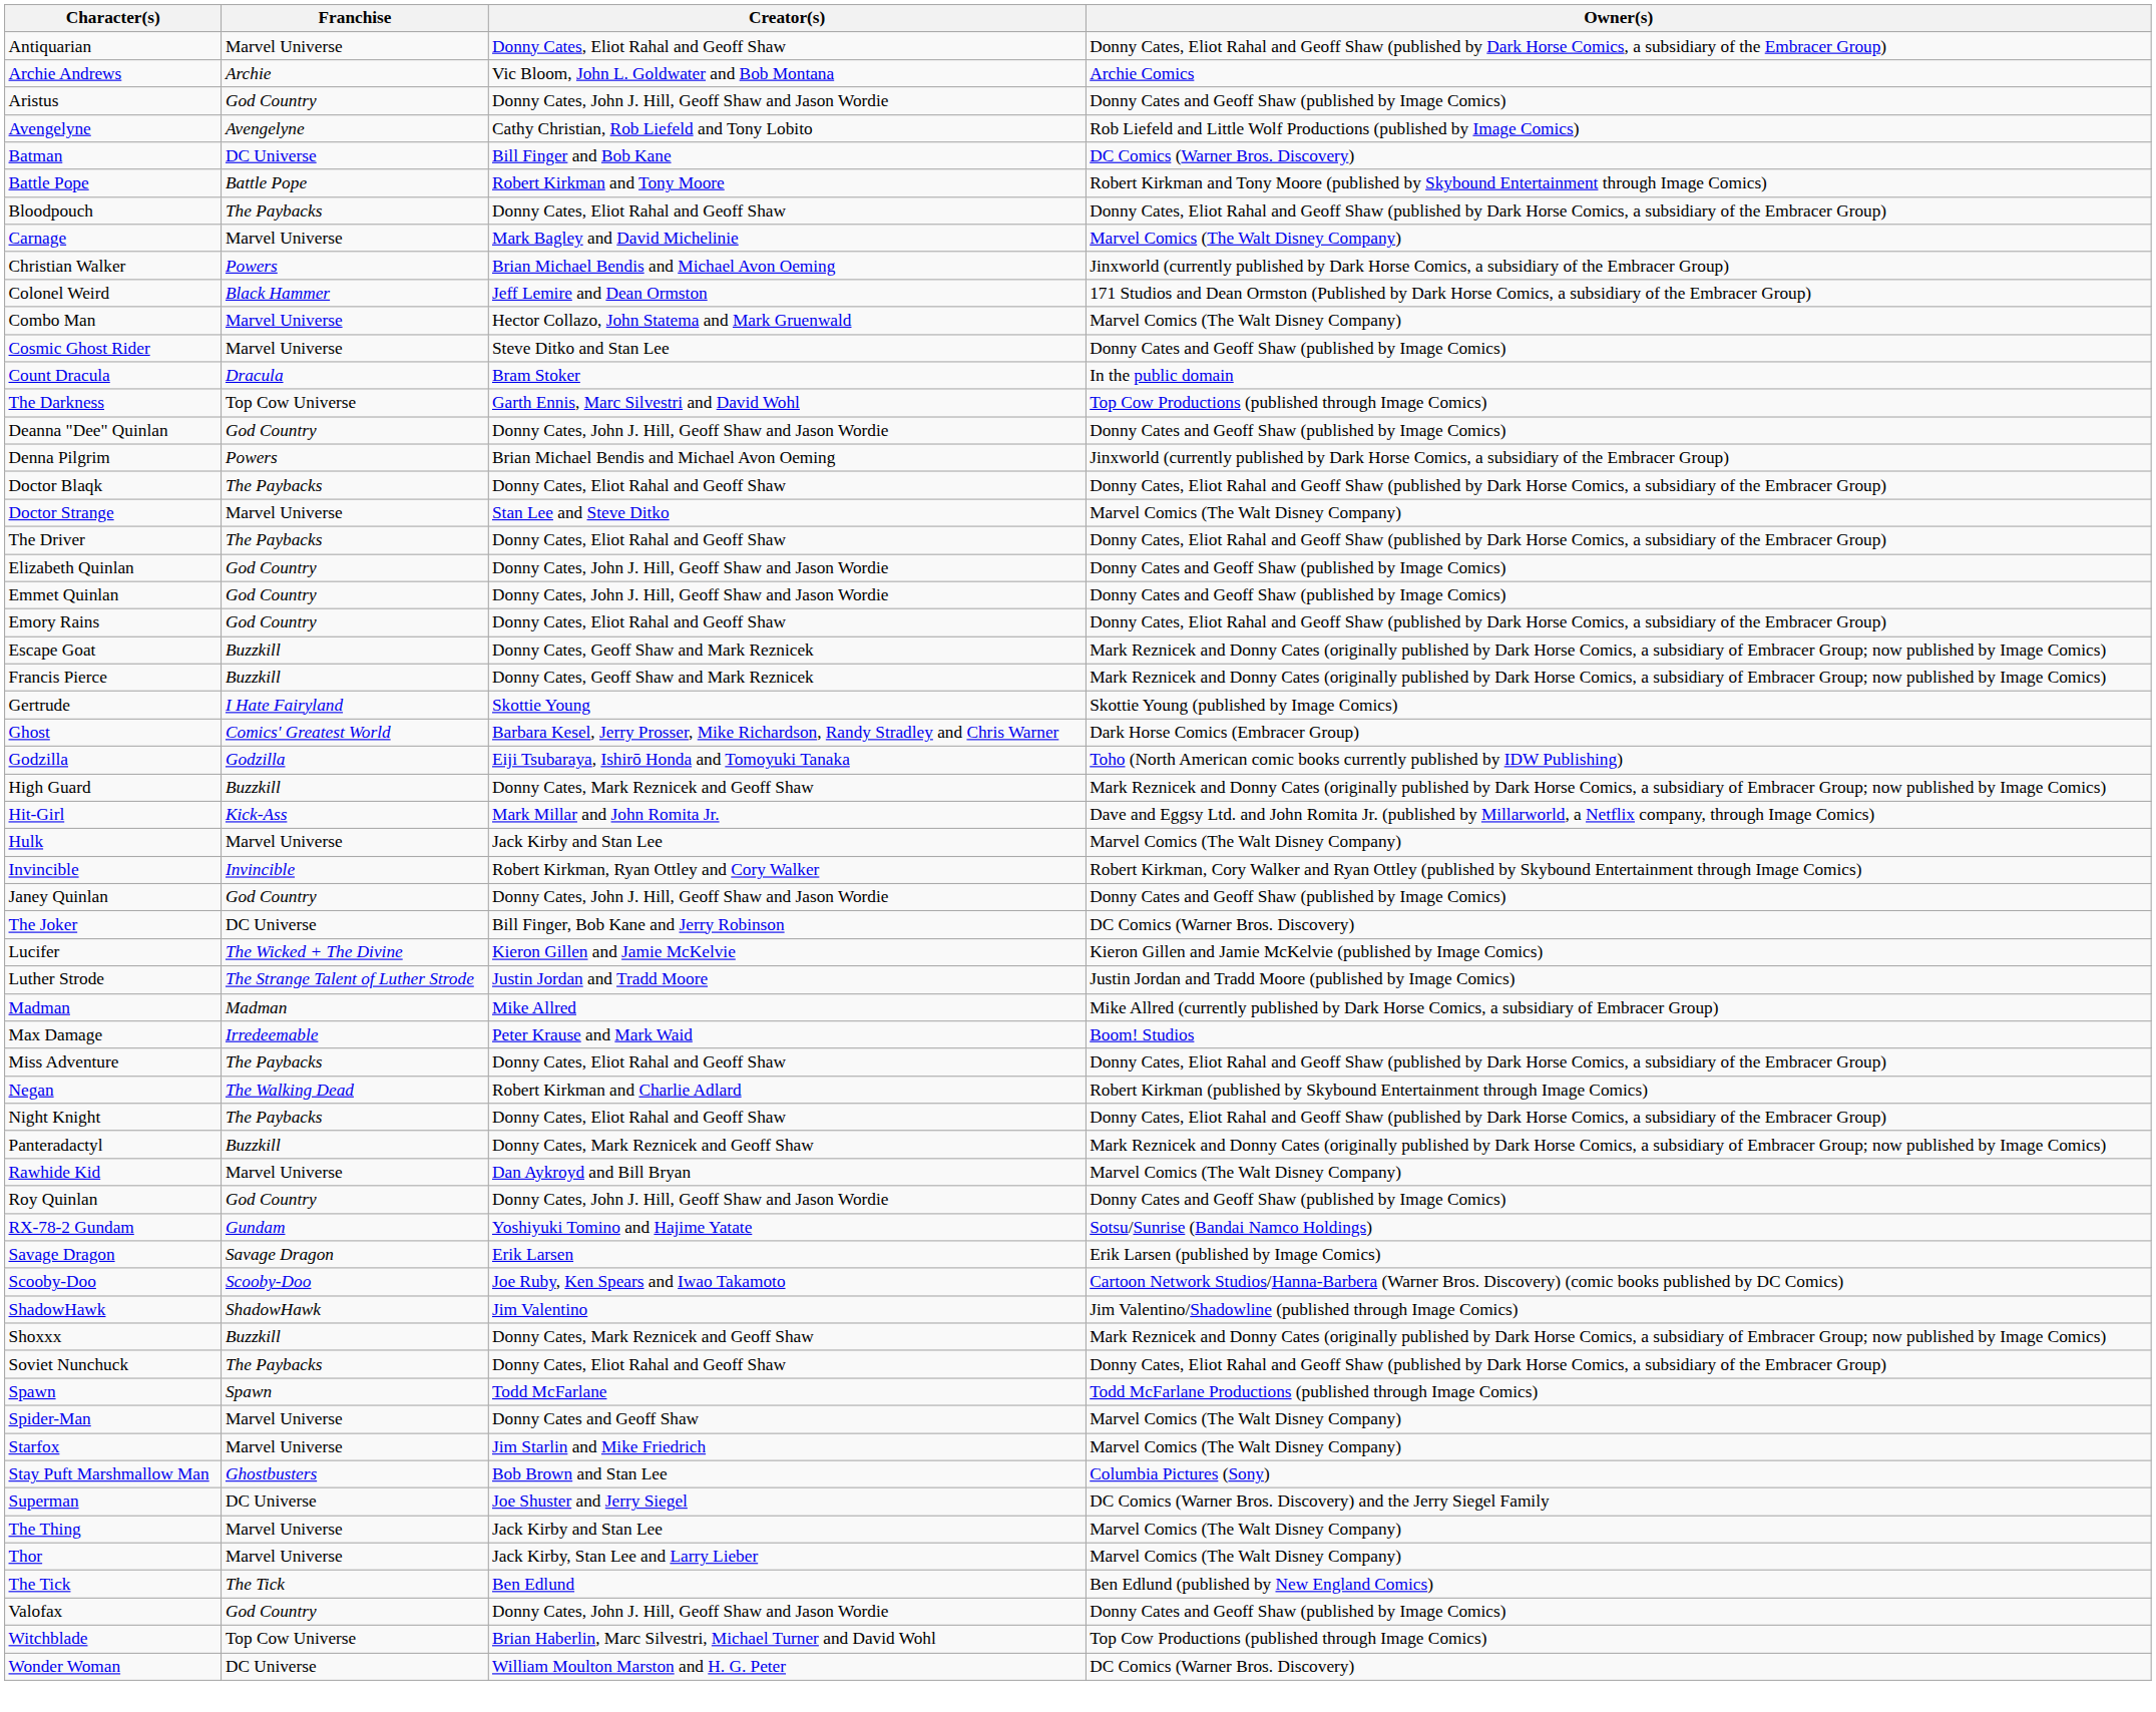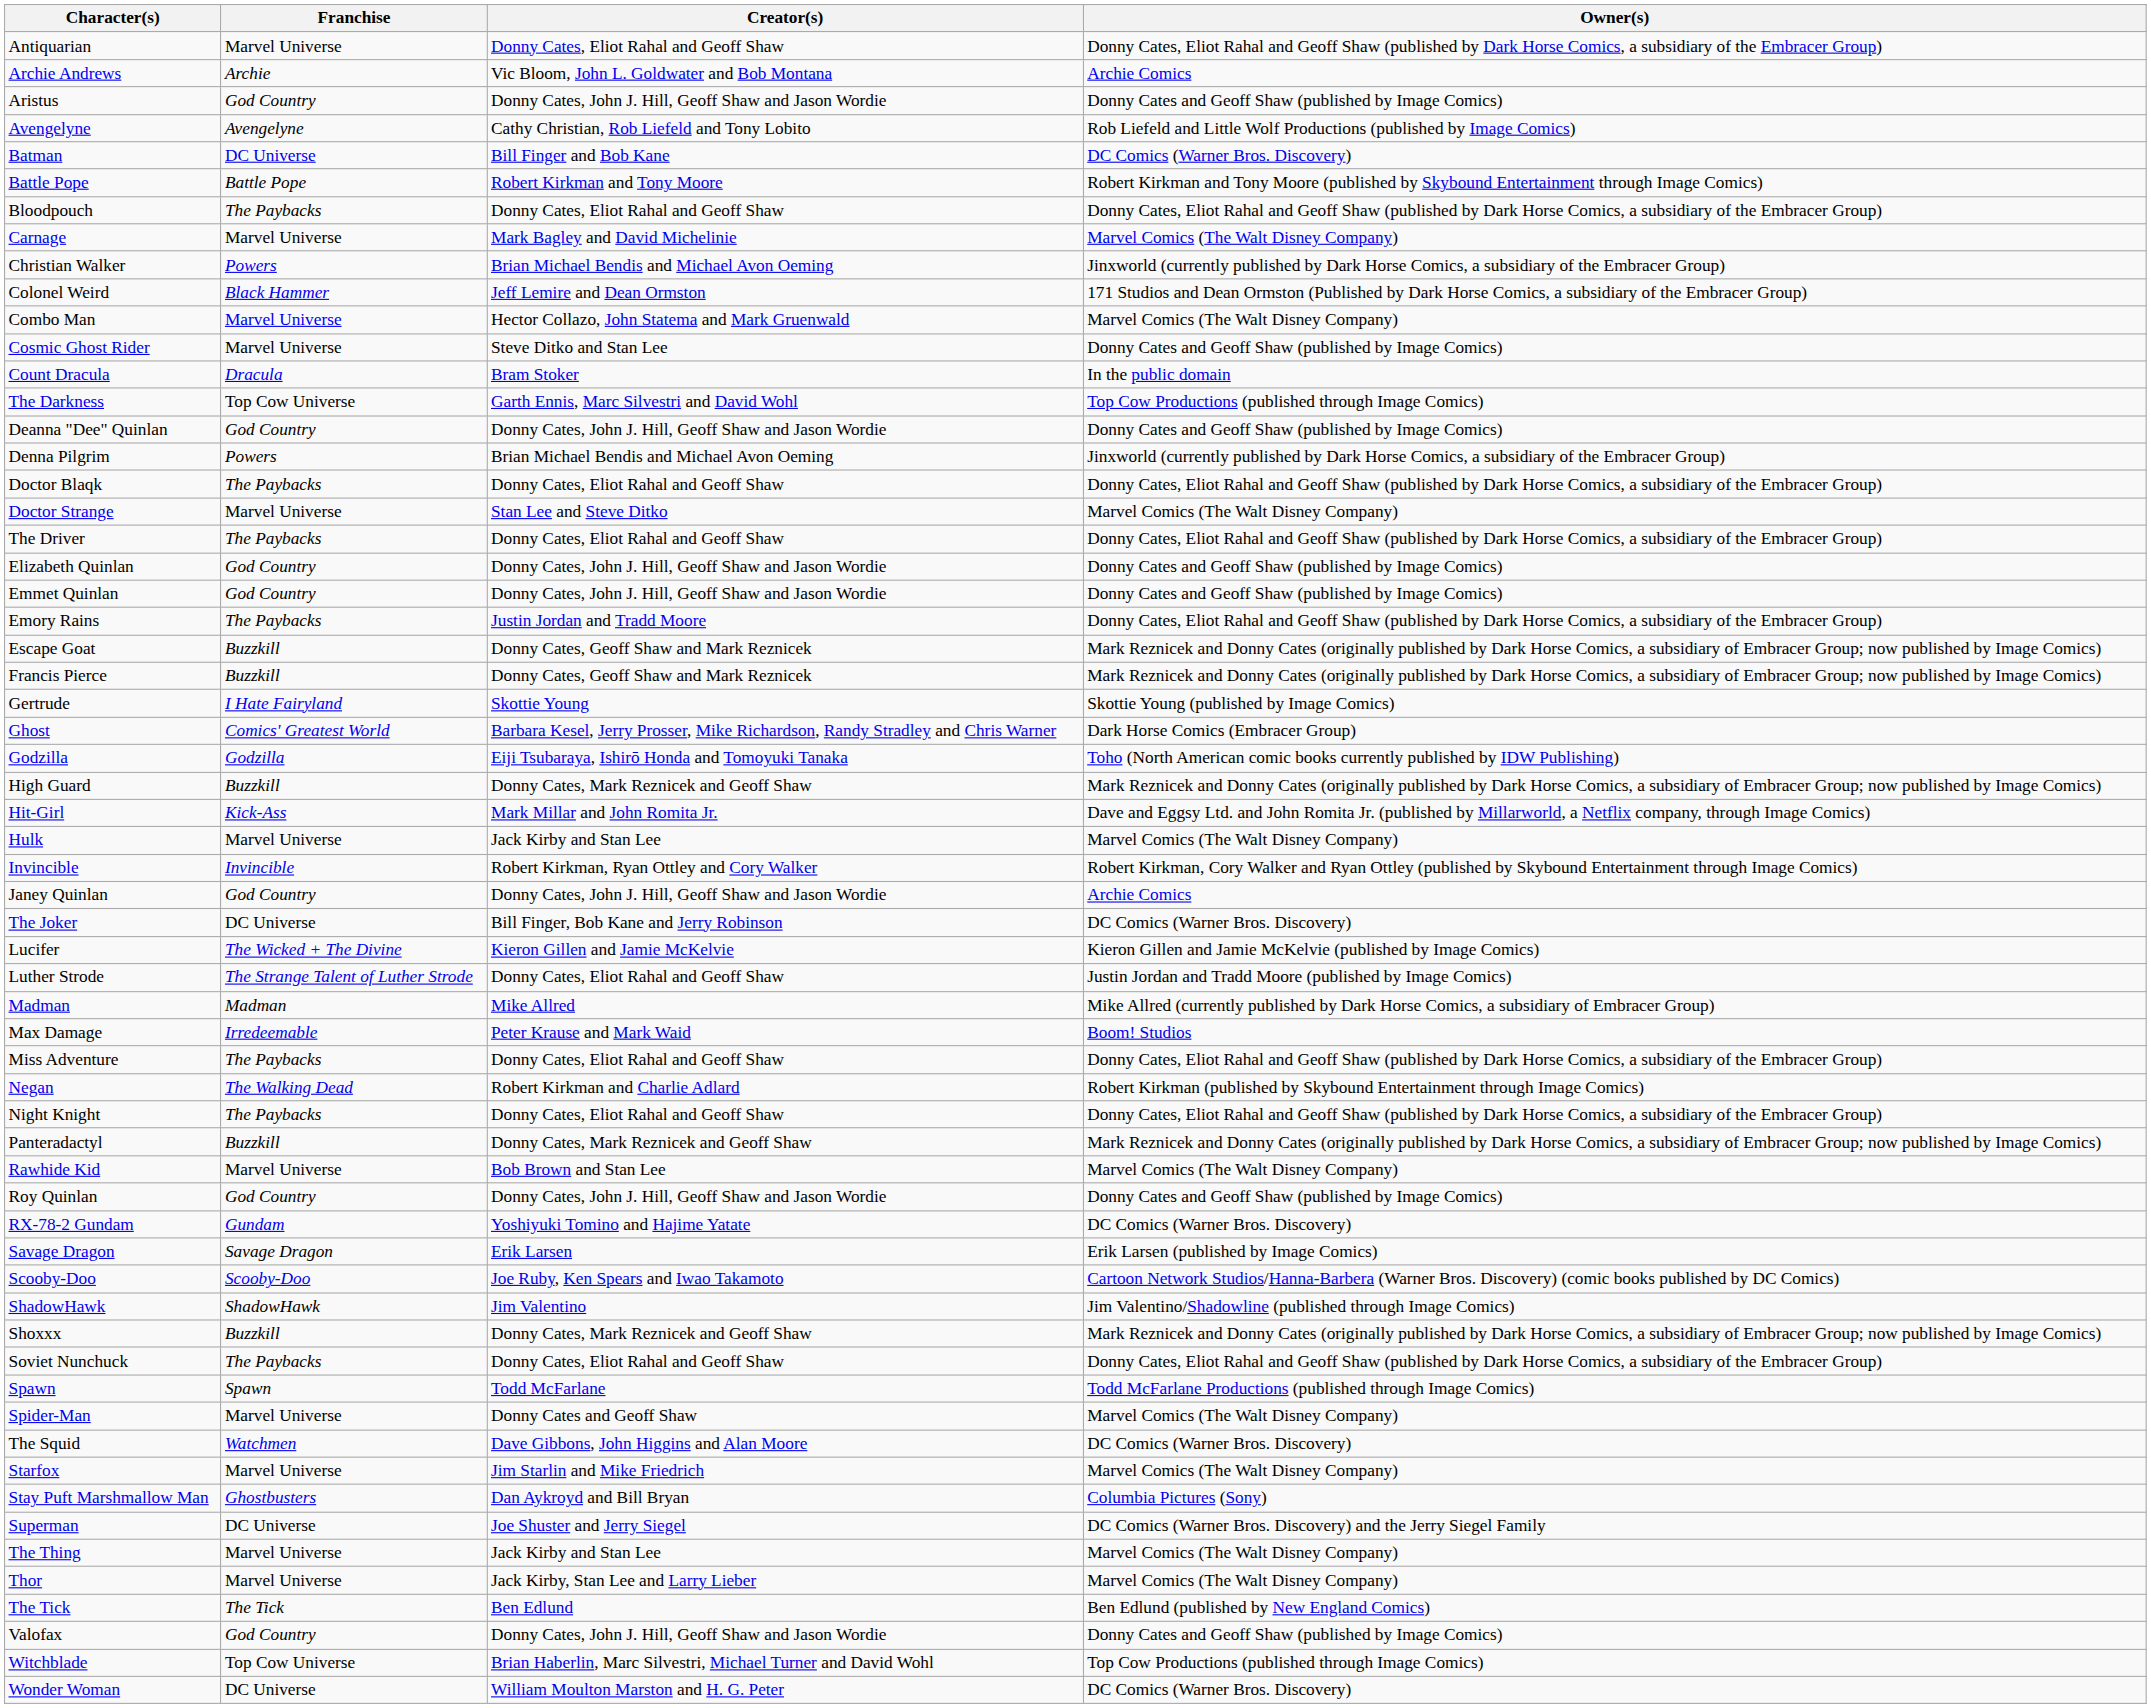Emory Rains | Franchise: God Country -> The Paybacks
Emory Rains | Creator(s): Donny Cates, Eliot Rahal and Geoff Shaw -> Justin Jordan and Tradd Moore
Janey Quinlan | Owner(s): Donny Cates and Geoff Shaw (published by Image Comics) -> Archie Comics
Luther Strode | Creator(s): Justin Jordan and Tradd Moore -> Donny Cates, Eliot Rahal and Geoff Shaw
Rawhide Kid | Creator(s): Dan Aykroyd and Bill Bryan -> Bob Brown and Stan Lee
RX-78-2 Gundam | Owner(s): Sotsu/Sunrise (Bandai Namco Holdings) -> DC Comics (Warner Bros. Discovery)
+ row: The Squid | Watchmen | Dave Gibbons, John Higgins and Alan Moore | DC Comics (Warner Bros. Discovery)
Stay Puft Marshmallow Man | Creator(s): Bob Brown and Stan Lee -> Dan Aykroyd and Bill Bryan
